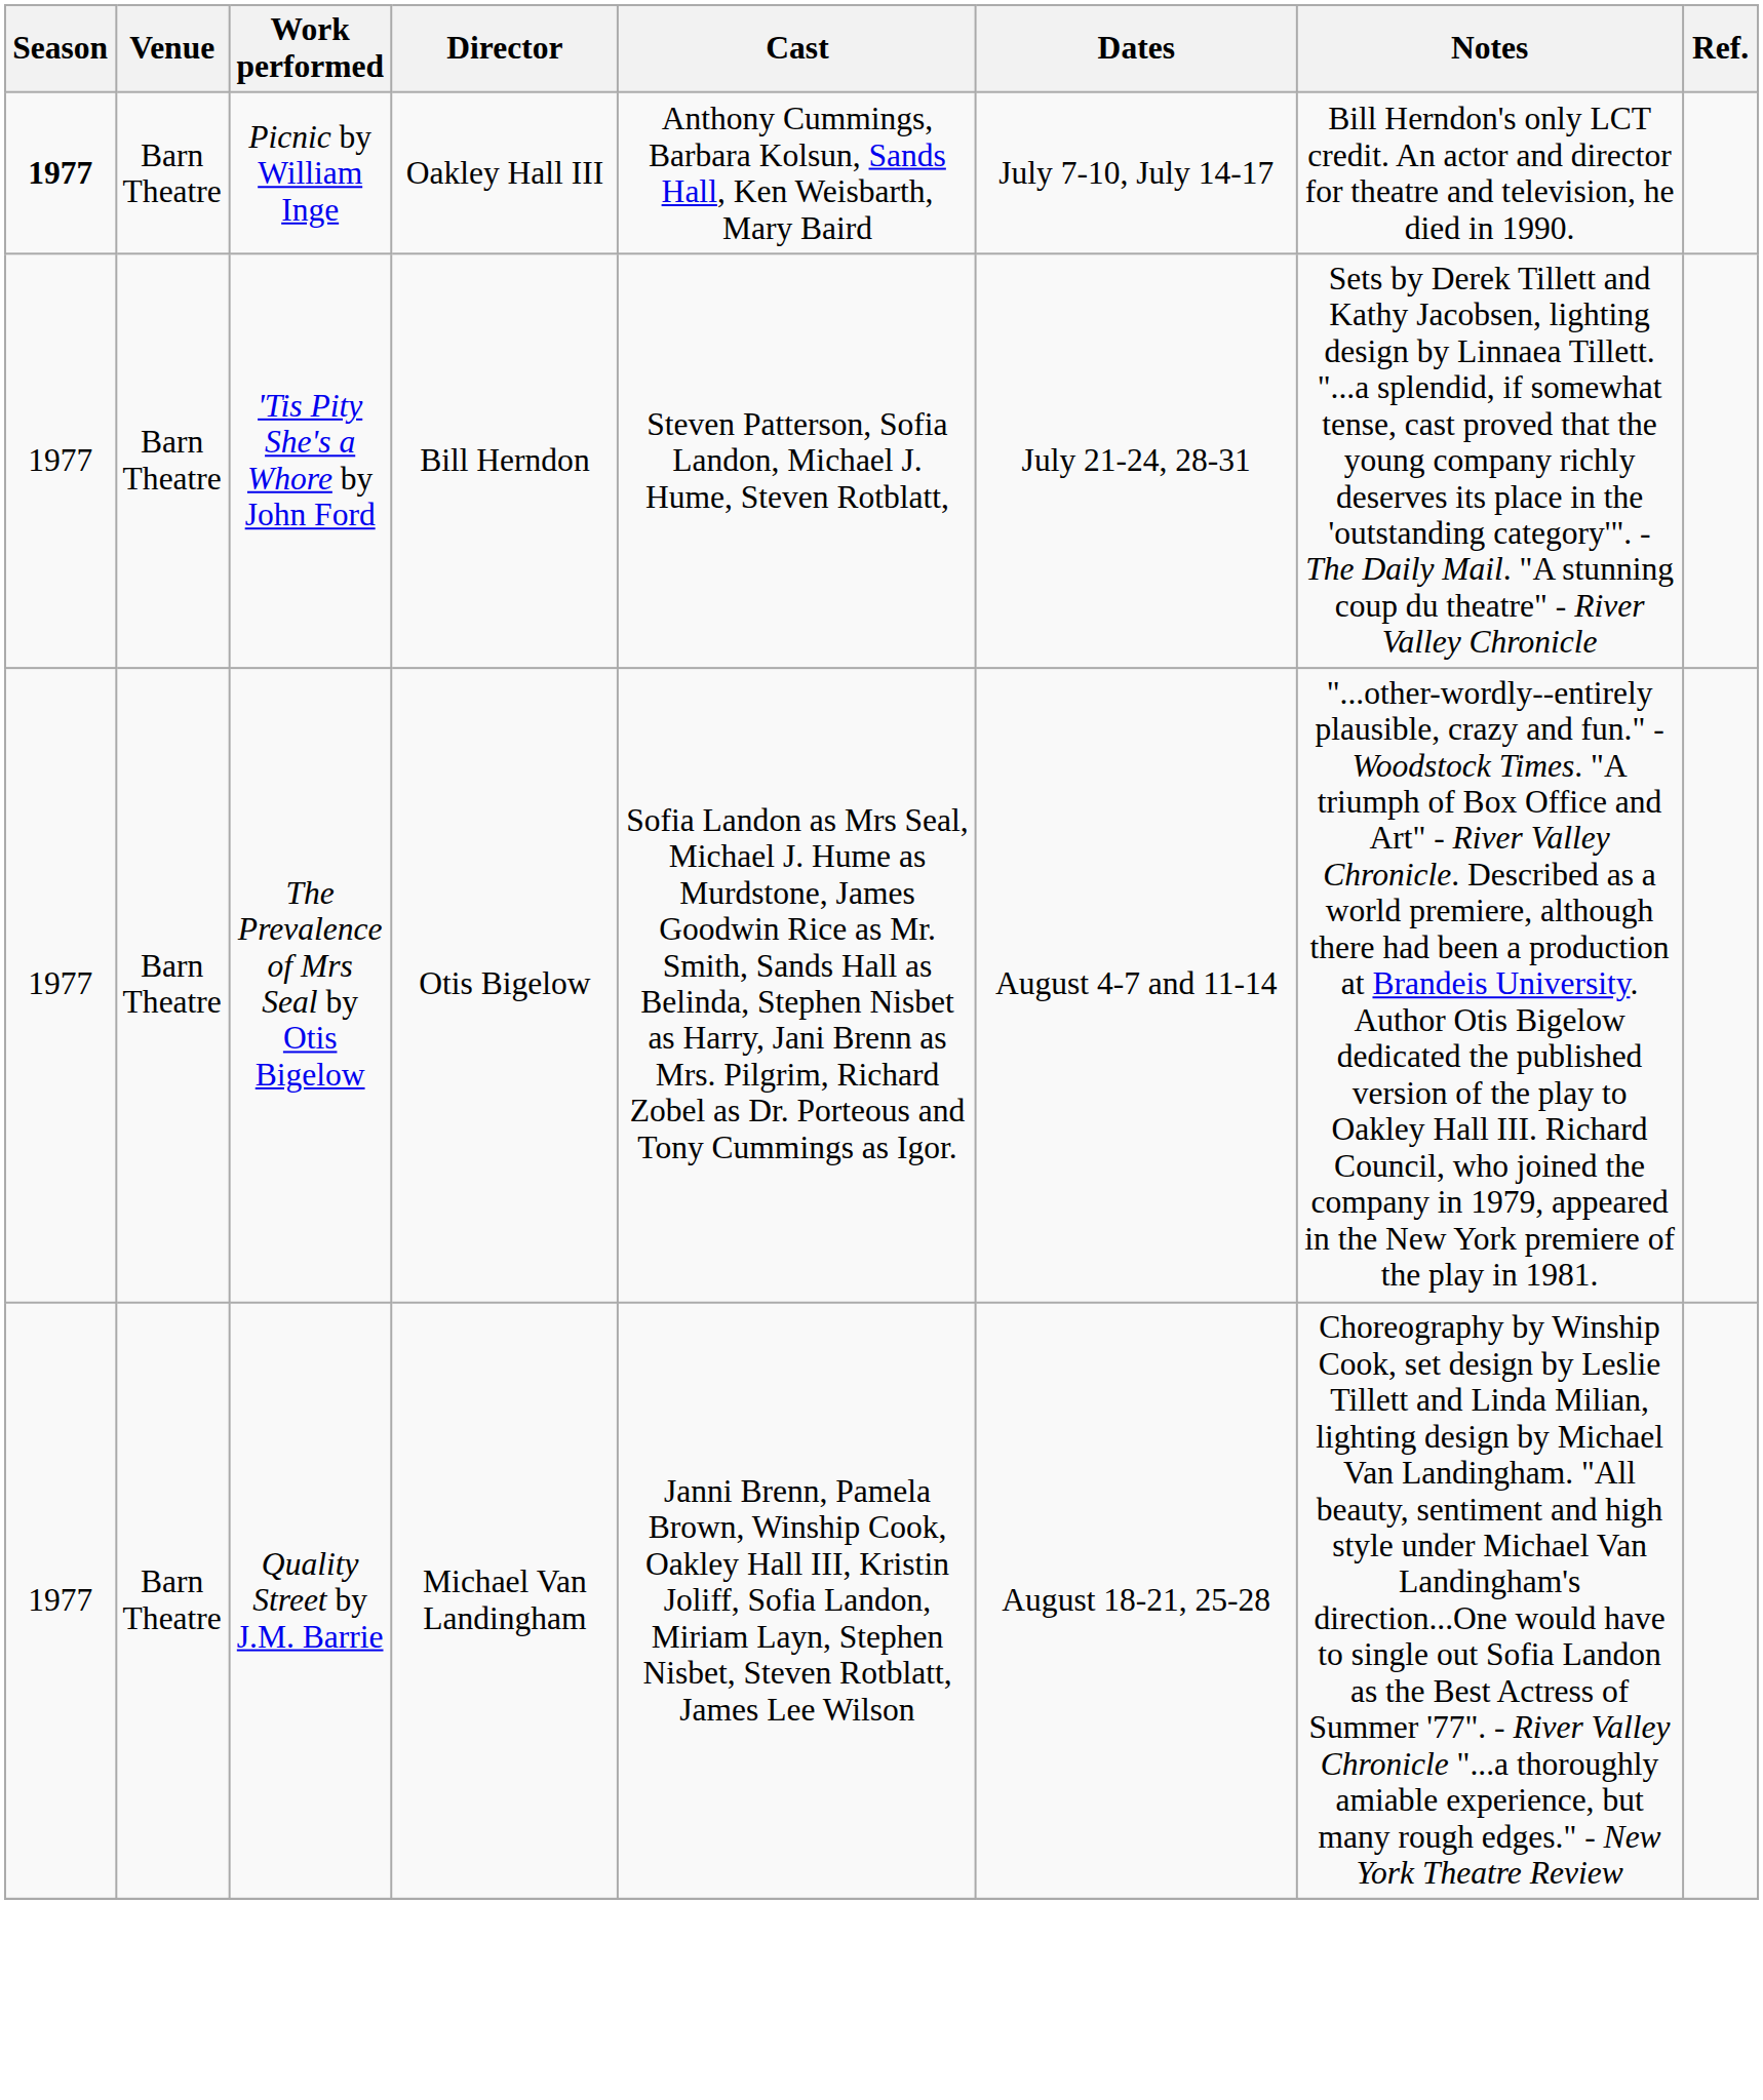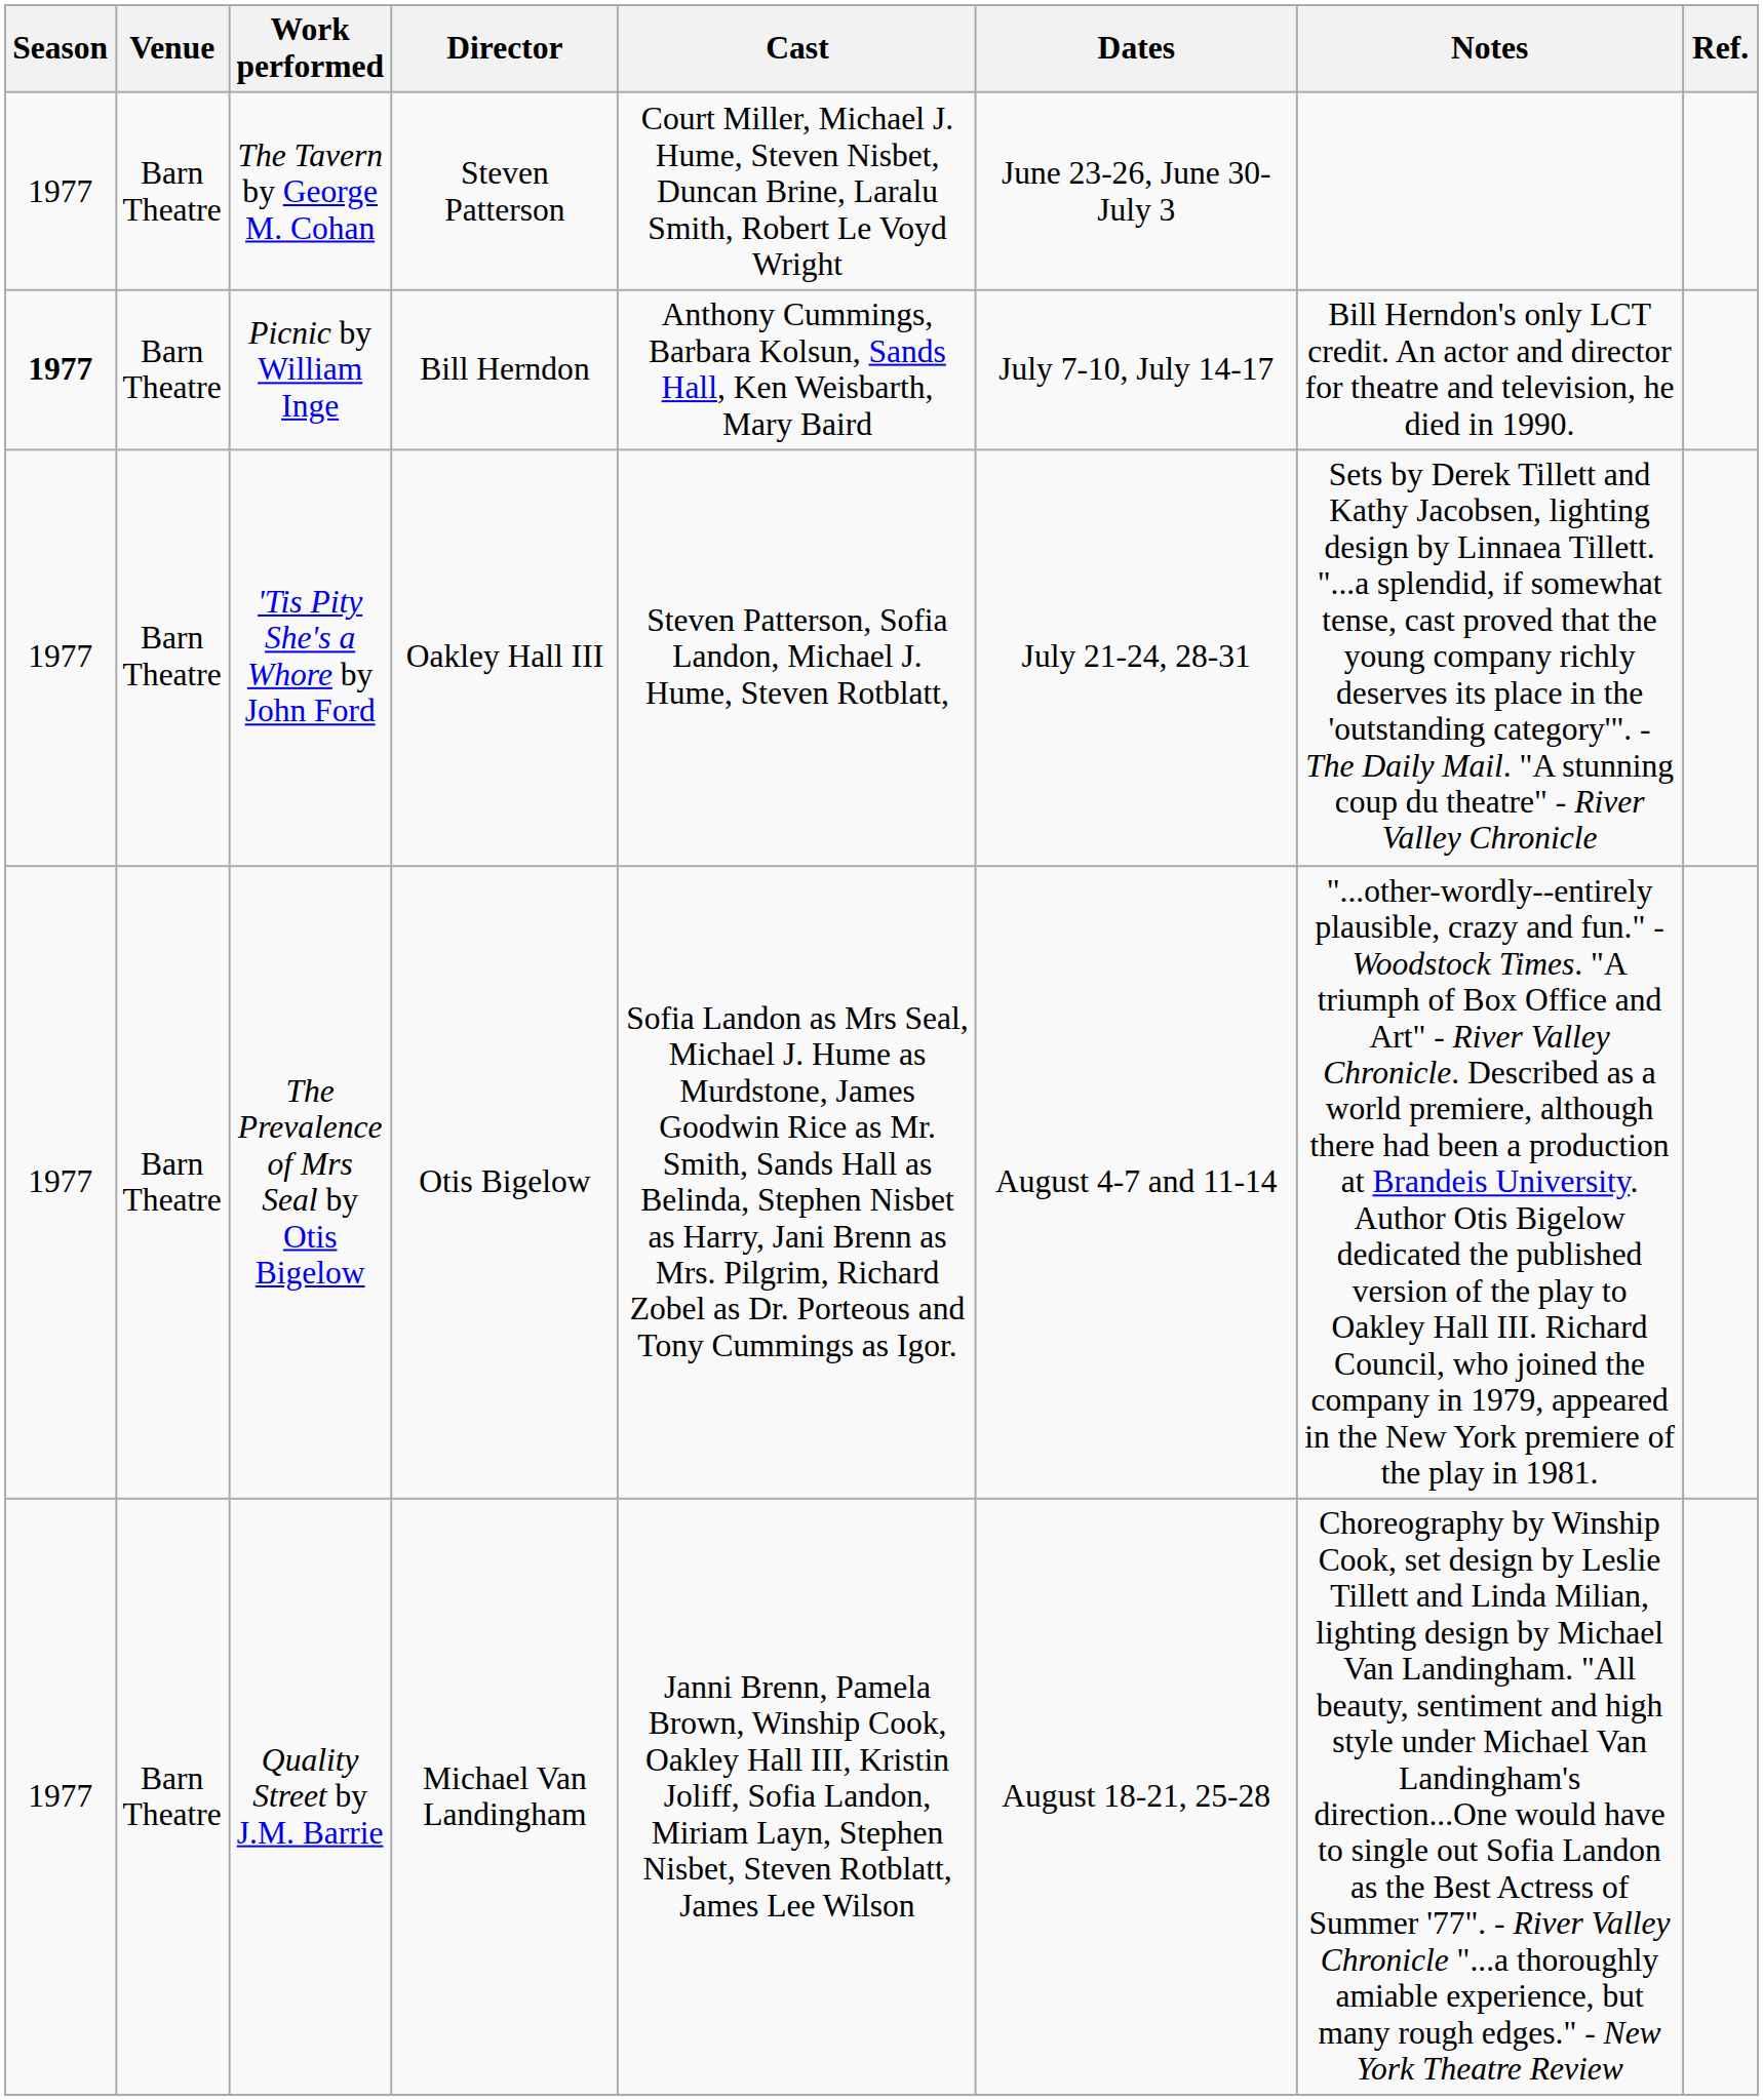+ row: 1977 | Barn Theatre | The Tavern by George M. Cohan | Steven Patterson | Court Miller, Michael J. Hume, Steven Nisbet, Duncan Brine, Laralu Smith, Robert Le Voyd Wright | June 23-26, June 30-July 3
Picnic by William Inge | Director: Oakley Hall III -> Bill Herndon
'Tis Pity She's a Whore by John Ford | Director: Bill Herndon -> Oakley Hall III
